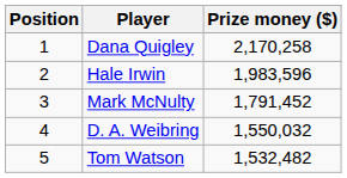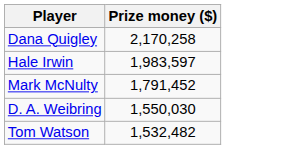- column: Position | 1 | 2 | 3 | 4 | 5
Hale Irwin | Prize money ($): 1,983,596 -> 1,983,597
D. A. Weibring | Prize money ($): 1,550,032 -> 1,550,030
